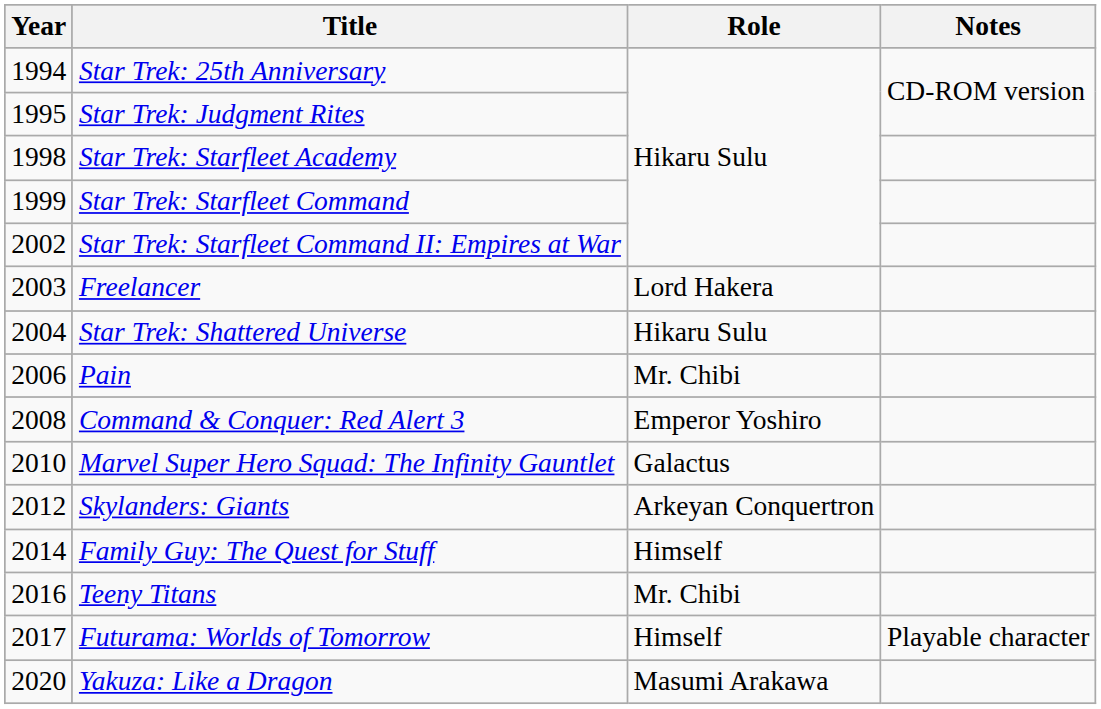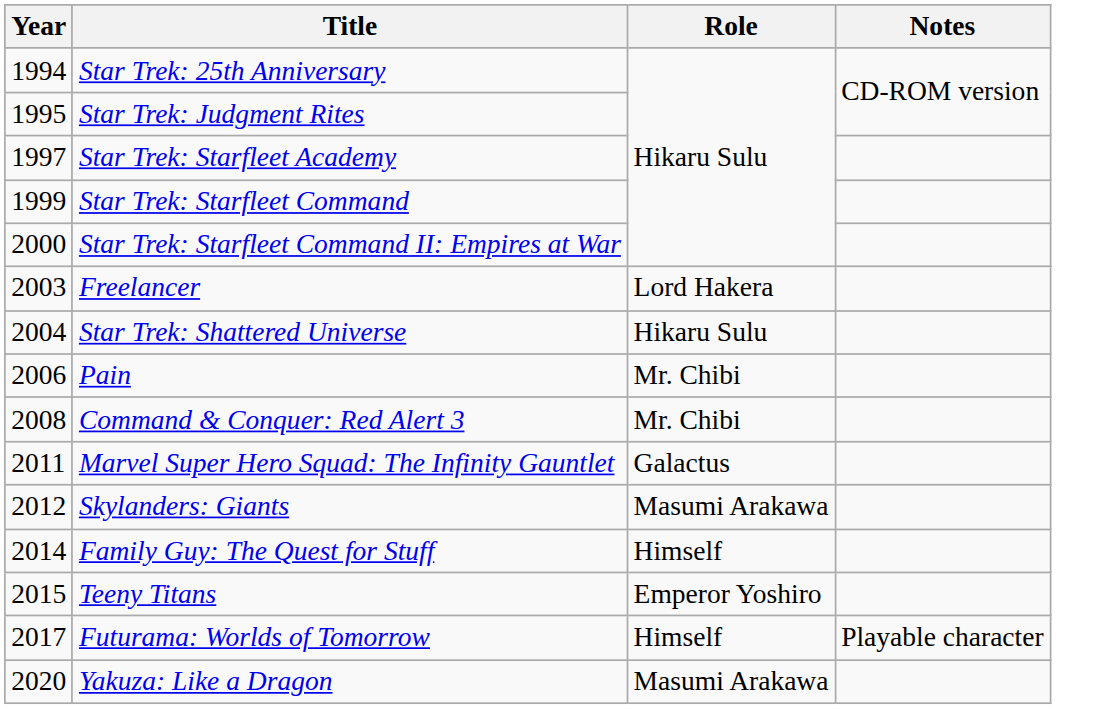Star Trek: Starfleet Academy | Year: 1998 -> 1997
Star Trek: Starfleet Command II: Empires at War | Year: 2002 -> 2000
Command & Conquer: Red Alert 3 | Role: Emperor Yoshiro -> Mr. Chibi
Marvel Super Hero Squad: The Infinity Gauntlet | Year: 2010 -> 2011
Skylanders: Giants | Role: Arkeyan Conquertron -> Masumi Arakawa
Teeny Titans | Year: 2016 -> 2015
Teeny Titans | Role: Mr. Chibi -> Emperor Yoshiro
